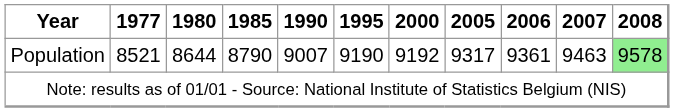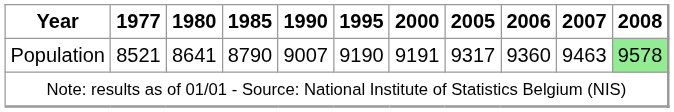Population | 1980: 8644 -> 8641
Population | 2000: 9192 -> 9191
Population | 2006: 9361 -> 9360
